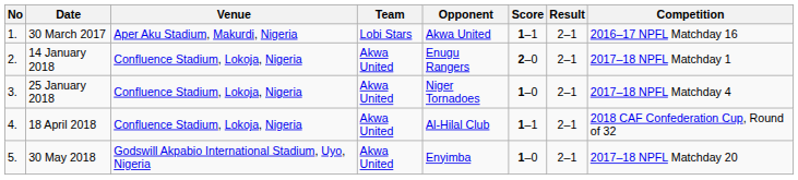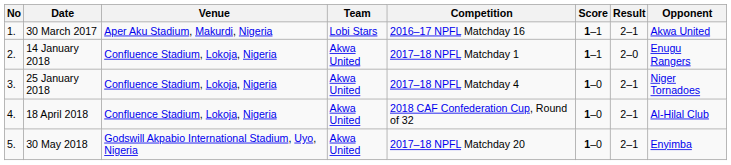columns swapped: Opponent <-> Competition
14 January 2018 | Score: 2–0 -> 1–1
14 January 2018 | Result: 2–1 -> 2–0
18 April 2018 | Score: 1–1 -> 1–0
